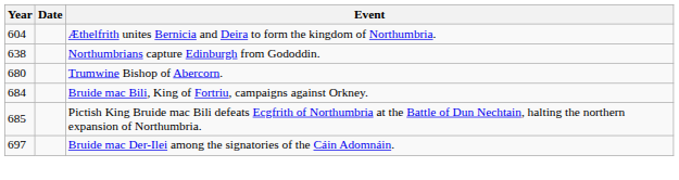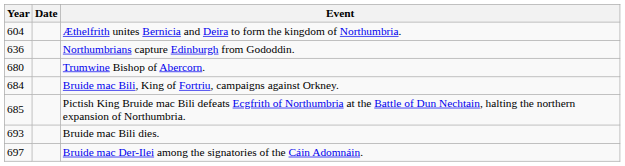Northumbrians capture Edinburgh from Gododdin. | Year: 638 -> 636
+ row: 693 | Bruide mac Bili dies.
